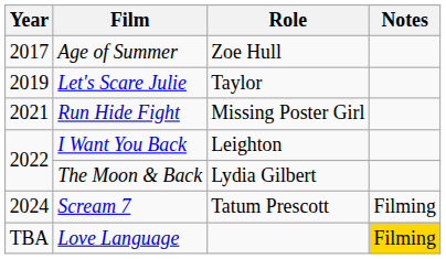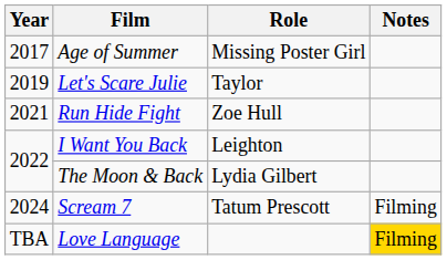Age of Summer | Role: Zoe Hull -> Missing Poster Girl
Run Hide Fight | Role: Missing Poster Girl -> Zoe Hull
